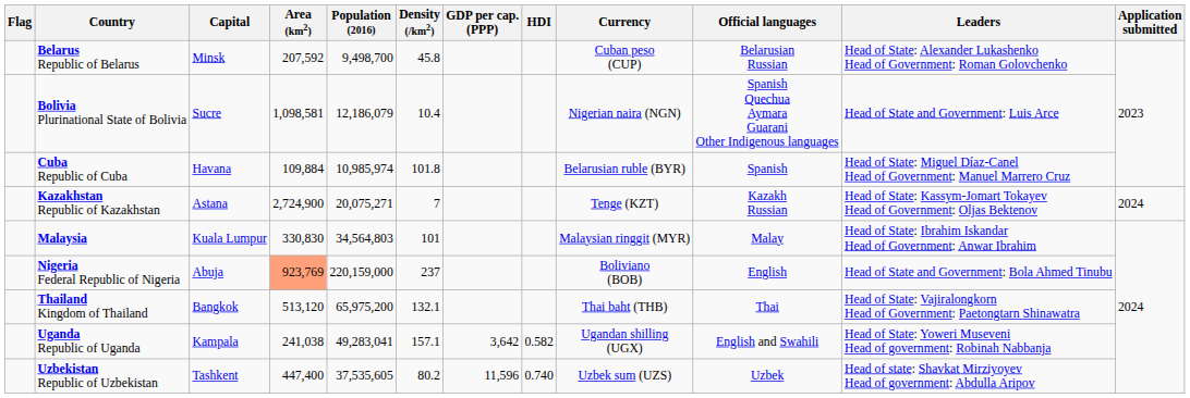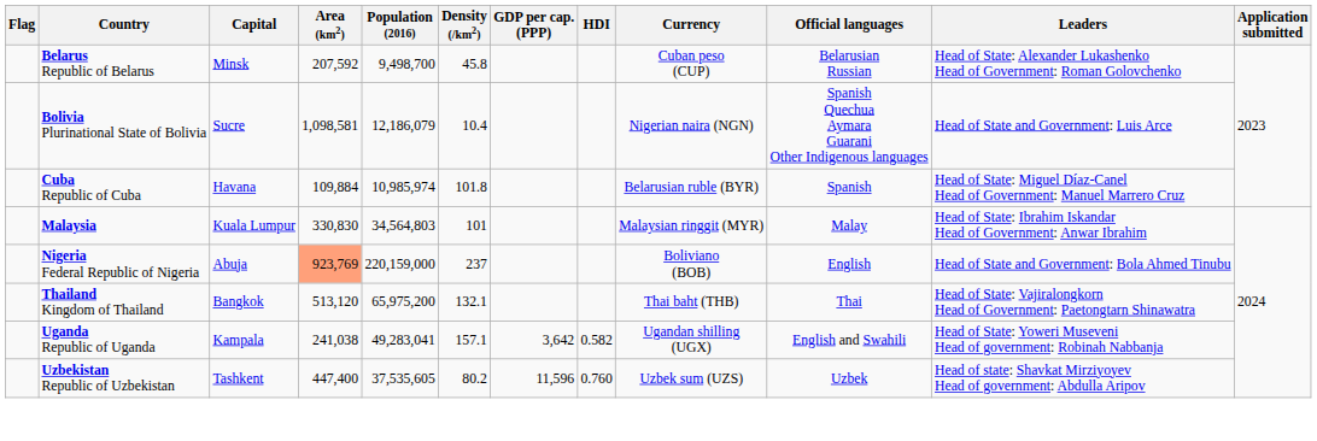- row: Kazakhstan Republic of Kazakhstan | Astana | 2,724,900 | 20,075,271 | 7 | Tenge (KZT) | Kazakh Russian | Head of State: Kassym-Jomart Tokayev Head of Government: Oljas Bektenov | 2024
Uzbekistan Republic of Uzbekistan | HDI: 0.740 -> 0.760
